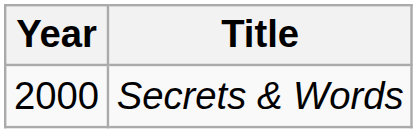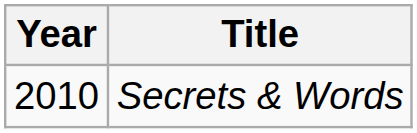Secrets & Words | Year: 2000 -> 2010
